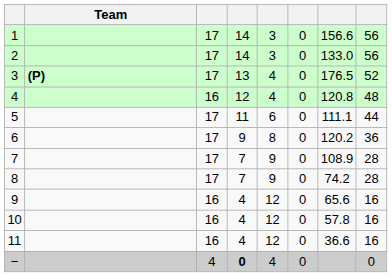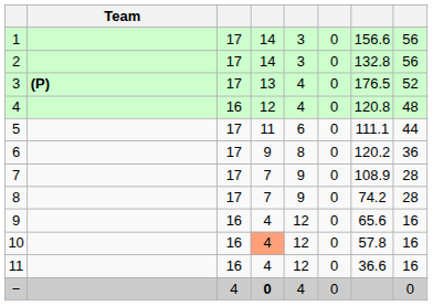2 | column 7: 133.0 -> 132.8
10 | column 4: no background -> lightsalmon background
